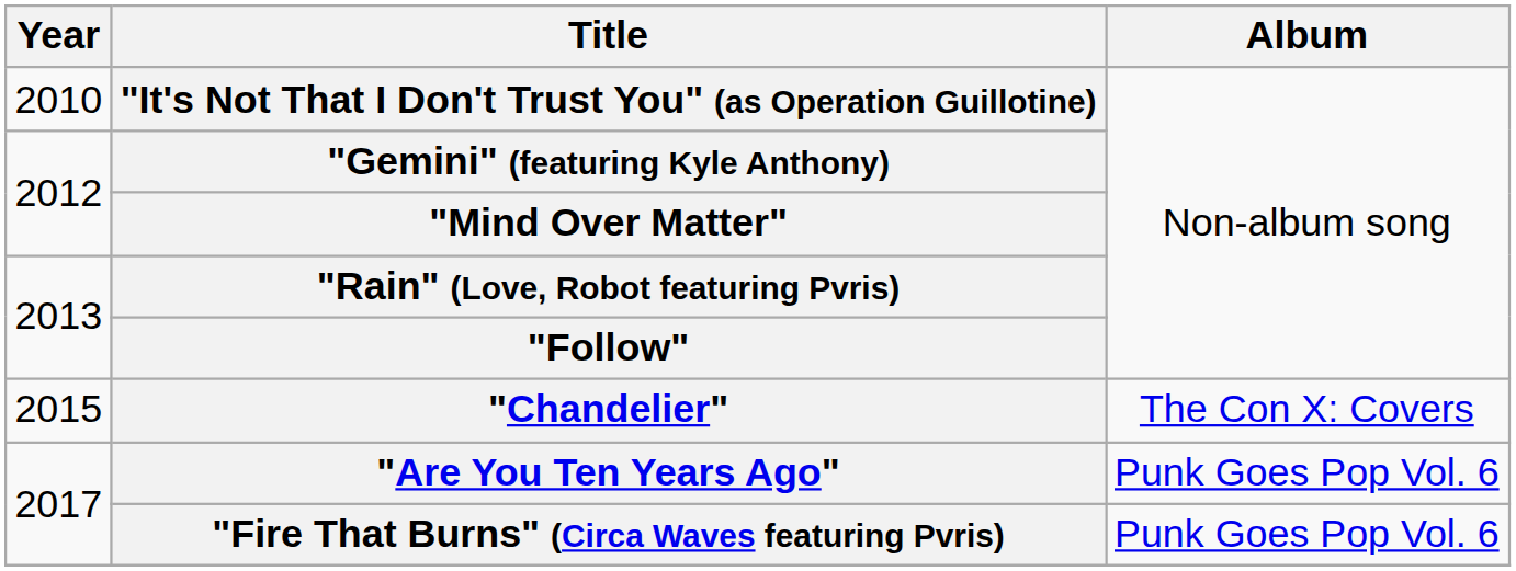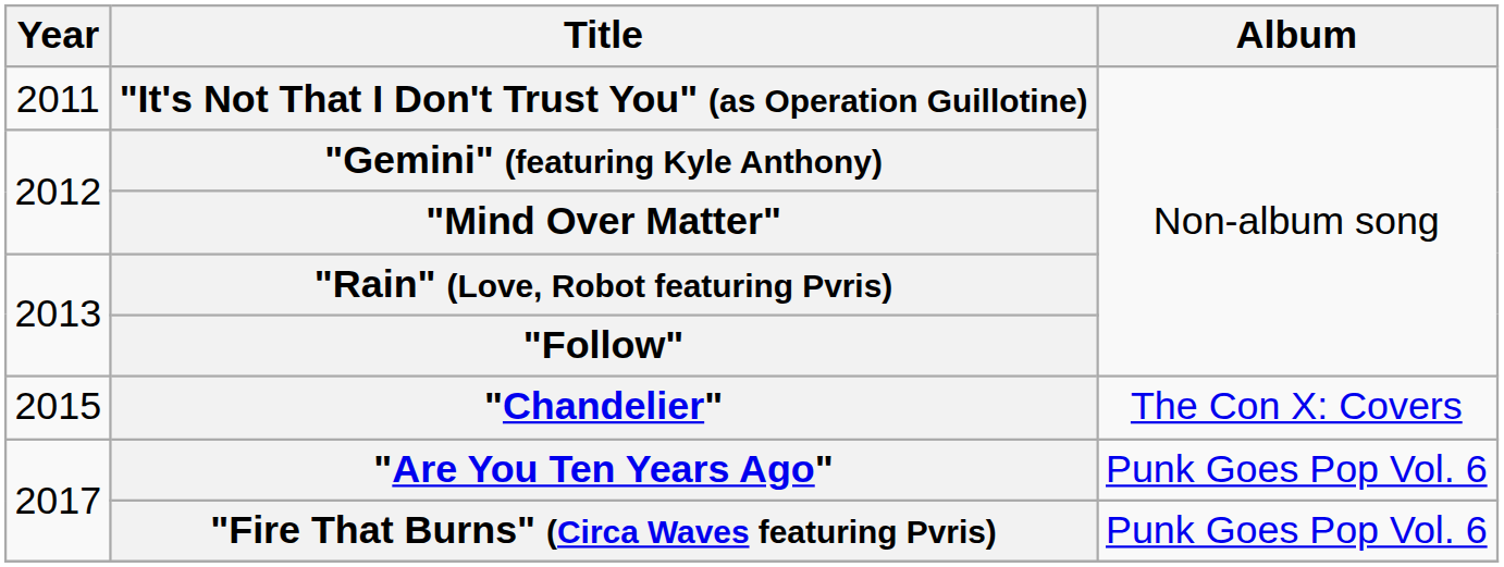"It's Not That I Don't Trust You" (as Operation Guillotine) | Year: 2010 -> 2011
